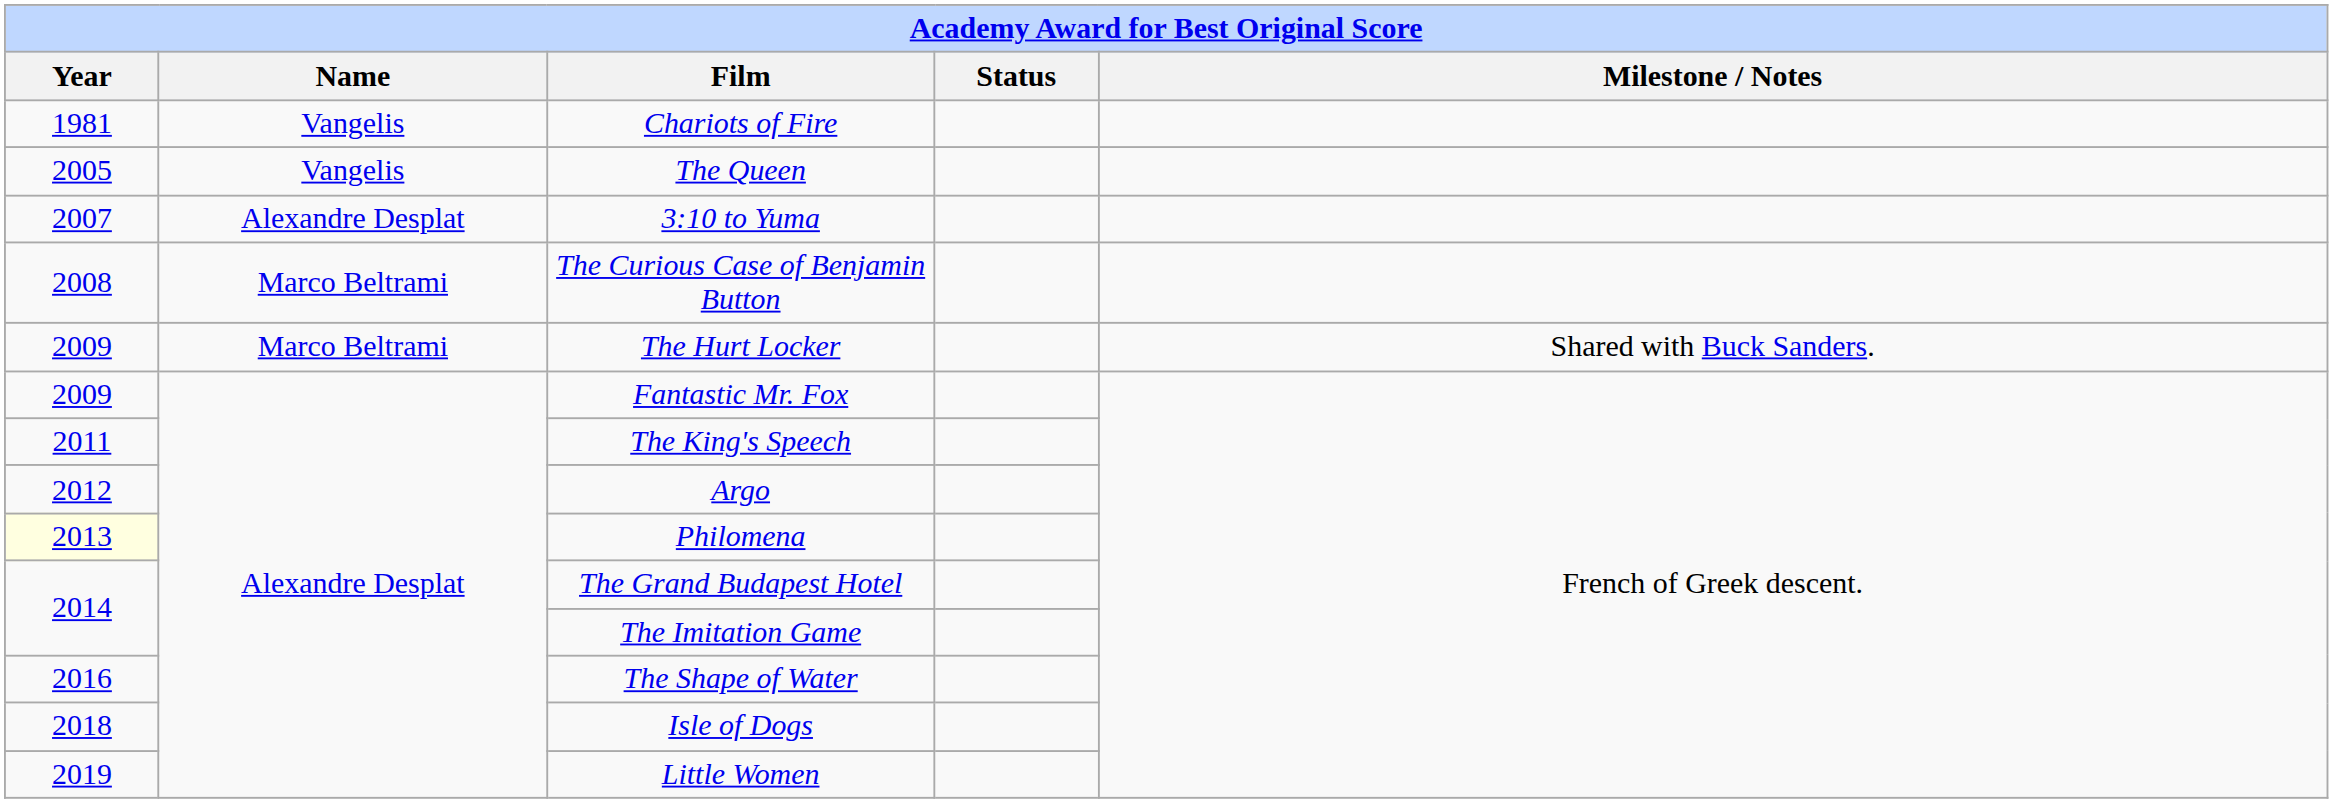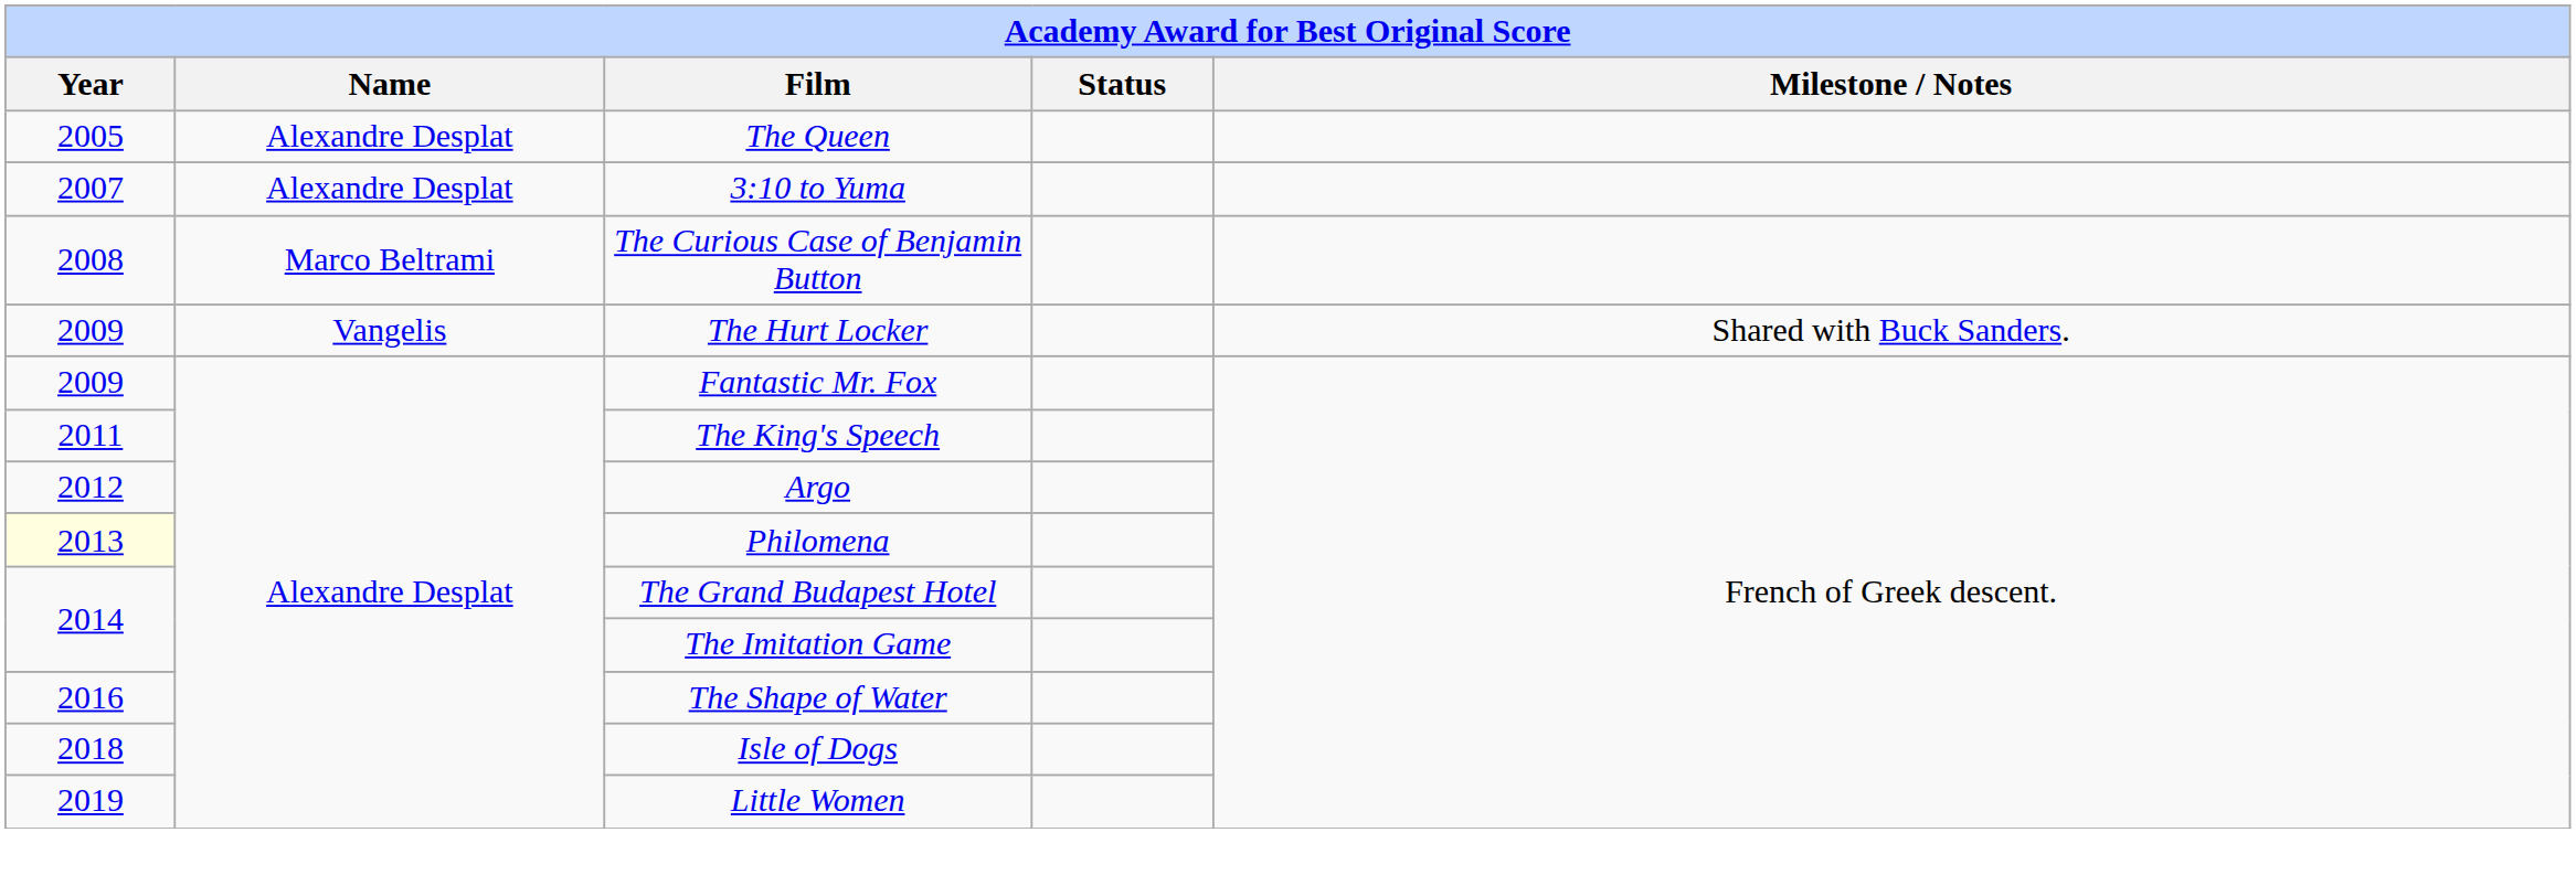- row: 1981 | Vangelis | Chariots of Fire
The Queen | Name: Vangelis -> Alexandre Desplat
The Hurt Locker | Name: Marco Beltrami -> Vangelis
